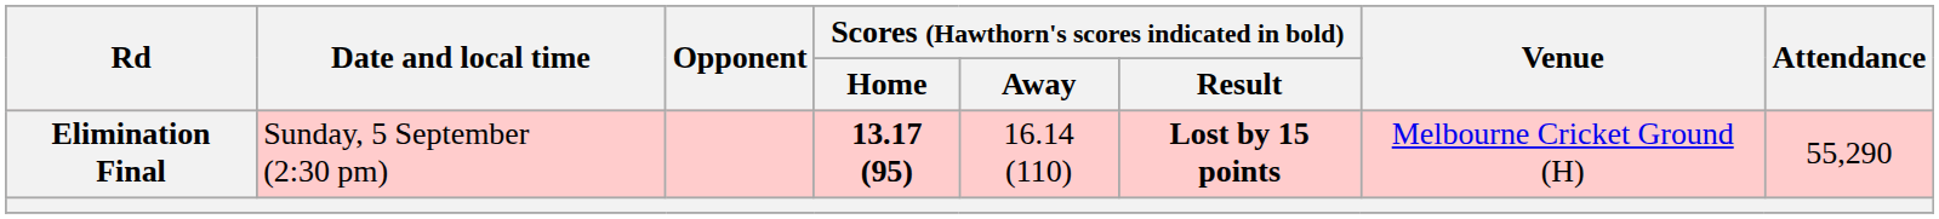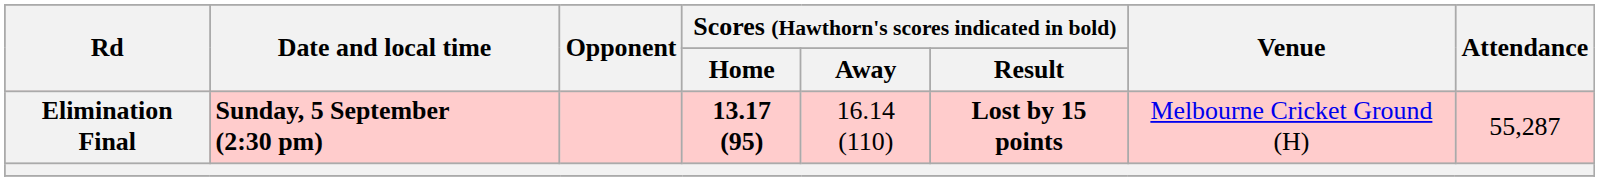Elimination Final | Date and local time: normal -> bold
Elimination Final | Attendance: 55,290 -> 55,287
